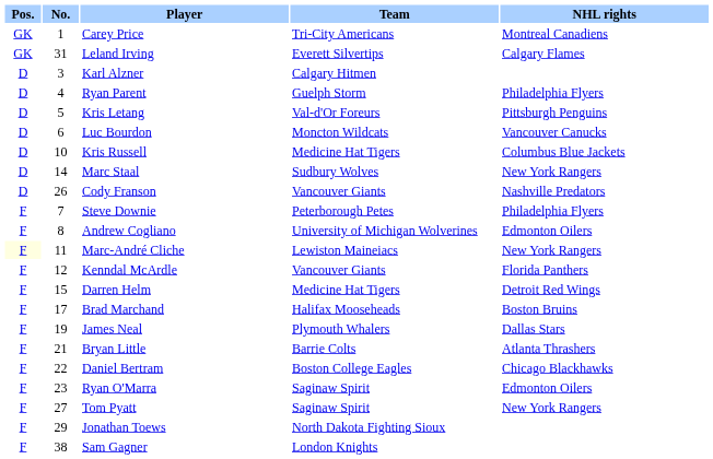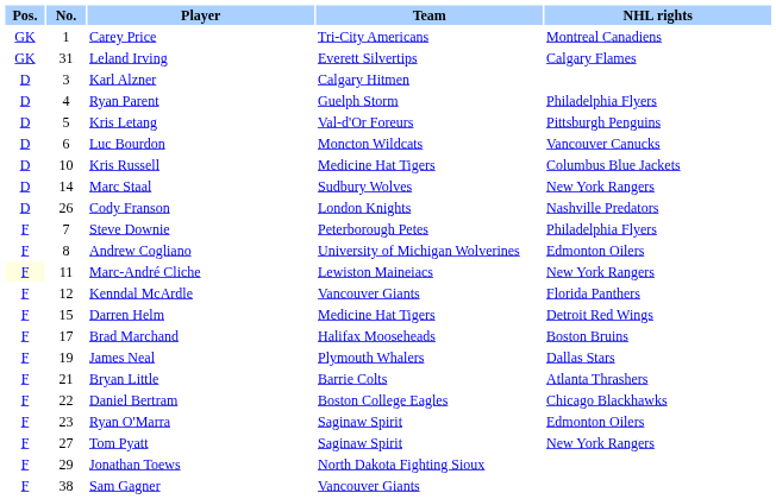Cody Franson | Team: Vancouver Giants -> London Knights
Sam Gagner | Team: London Knights -> Vancouver Giants
